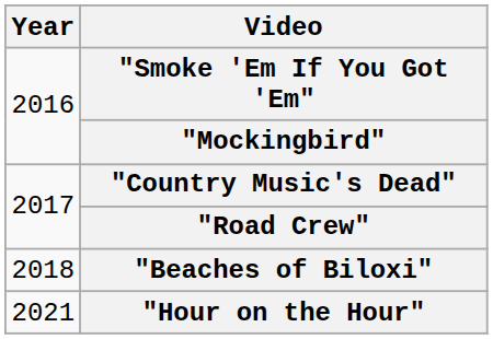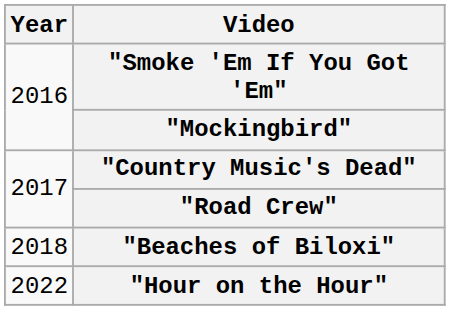"Hour on the Hour" | Year: 2021 -> 2022
